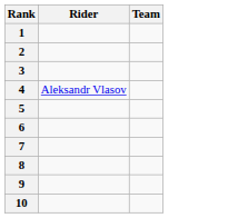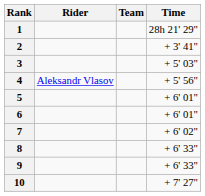+ column: Time | 28h 21' 29" | + 3' 41" | + 5' 03" | + 5' 56" | + 6' 01" | + 6' 01" | + 6' 02" | + 6' 33" | + 6' 33" | + 7' 27"
